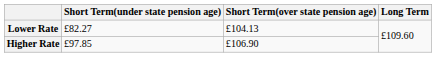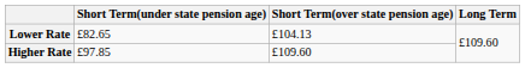Lower Rate | Short Term(under state pension age): £82.27 -> £82.65
Higher Rate | Short Term(over state pension age): £106.90 -> £109.60
